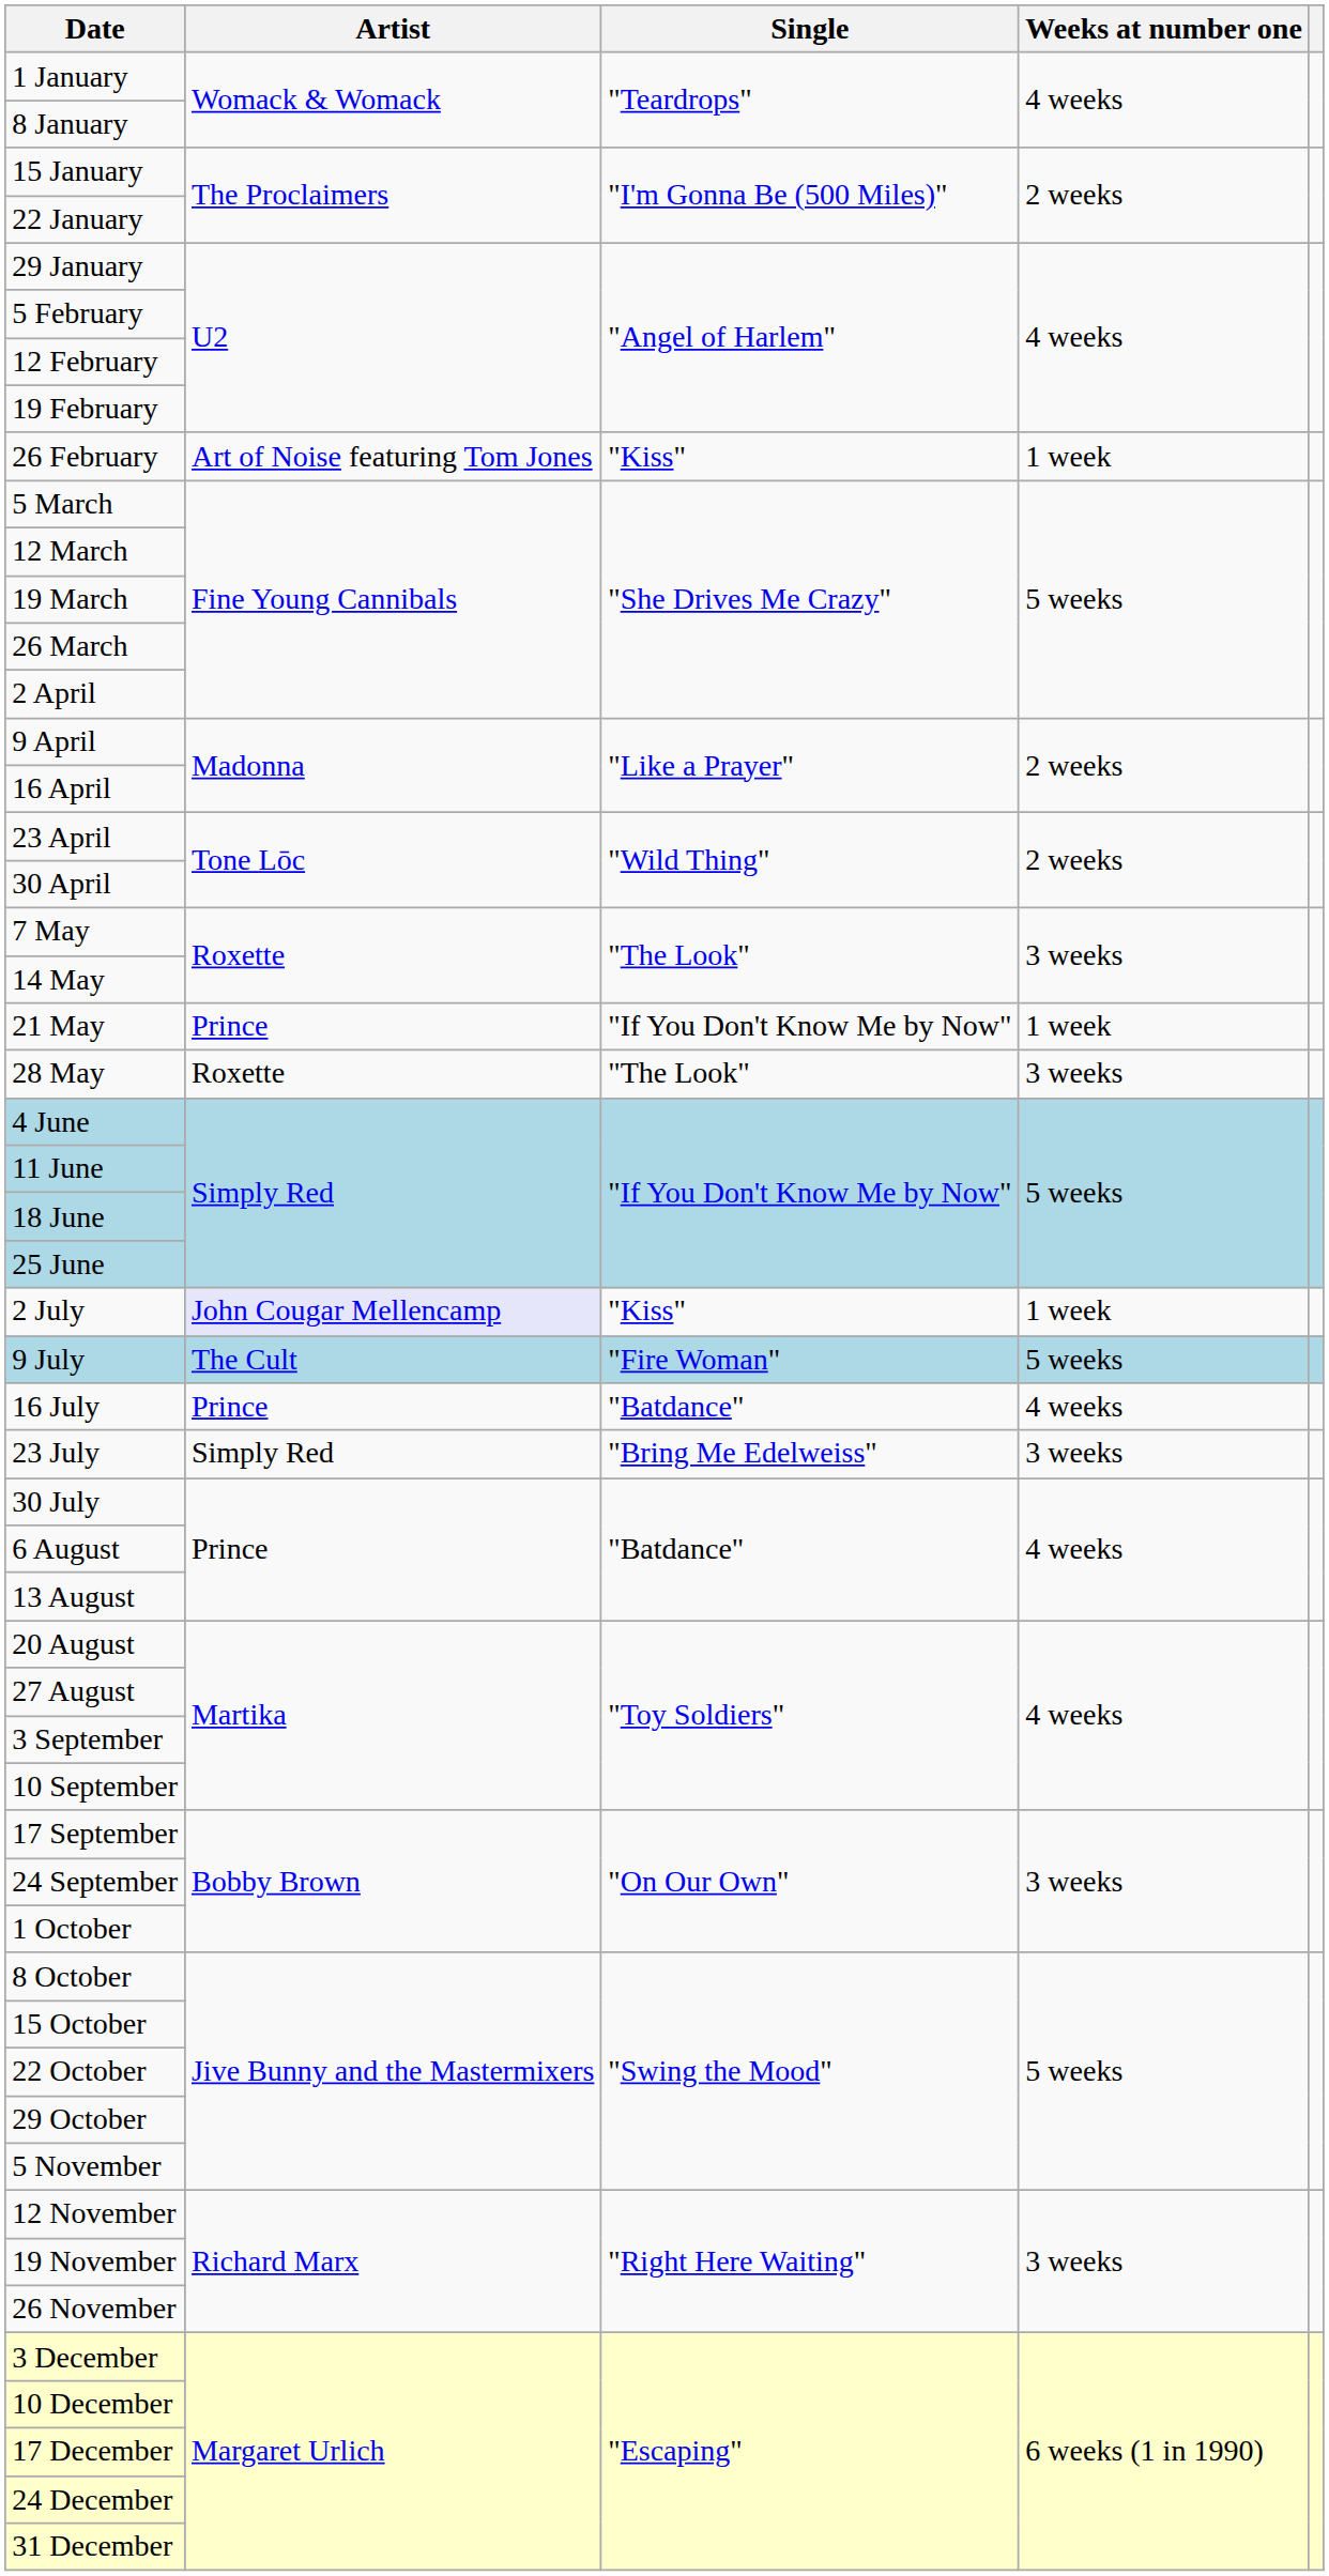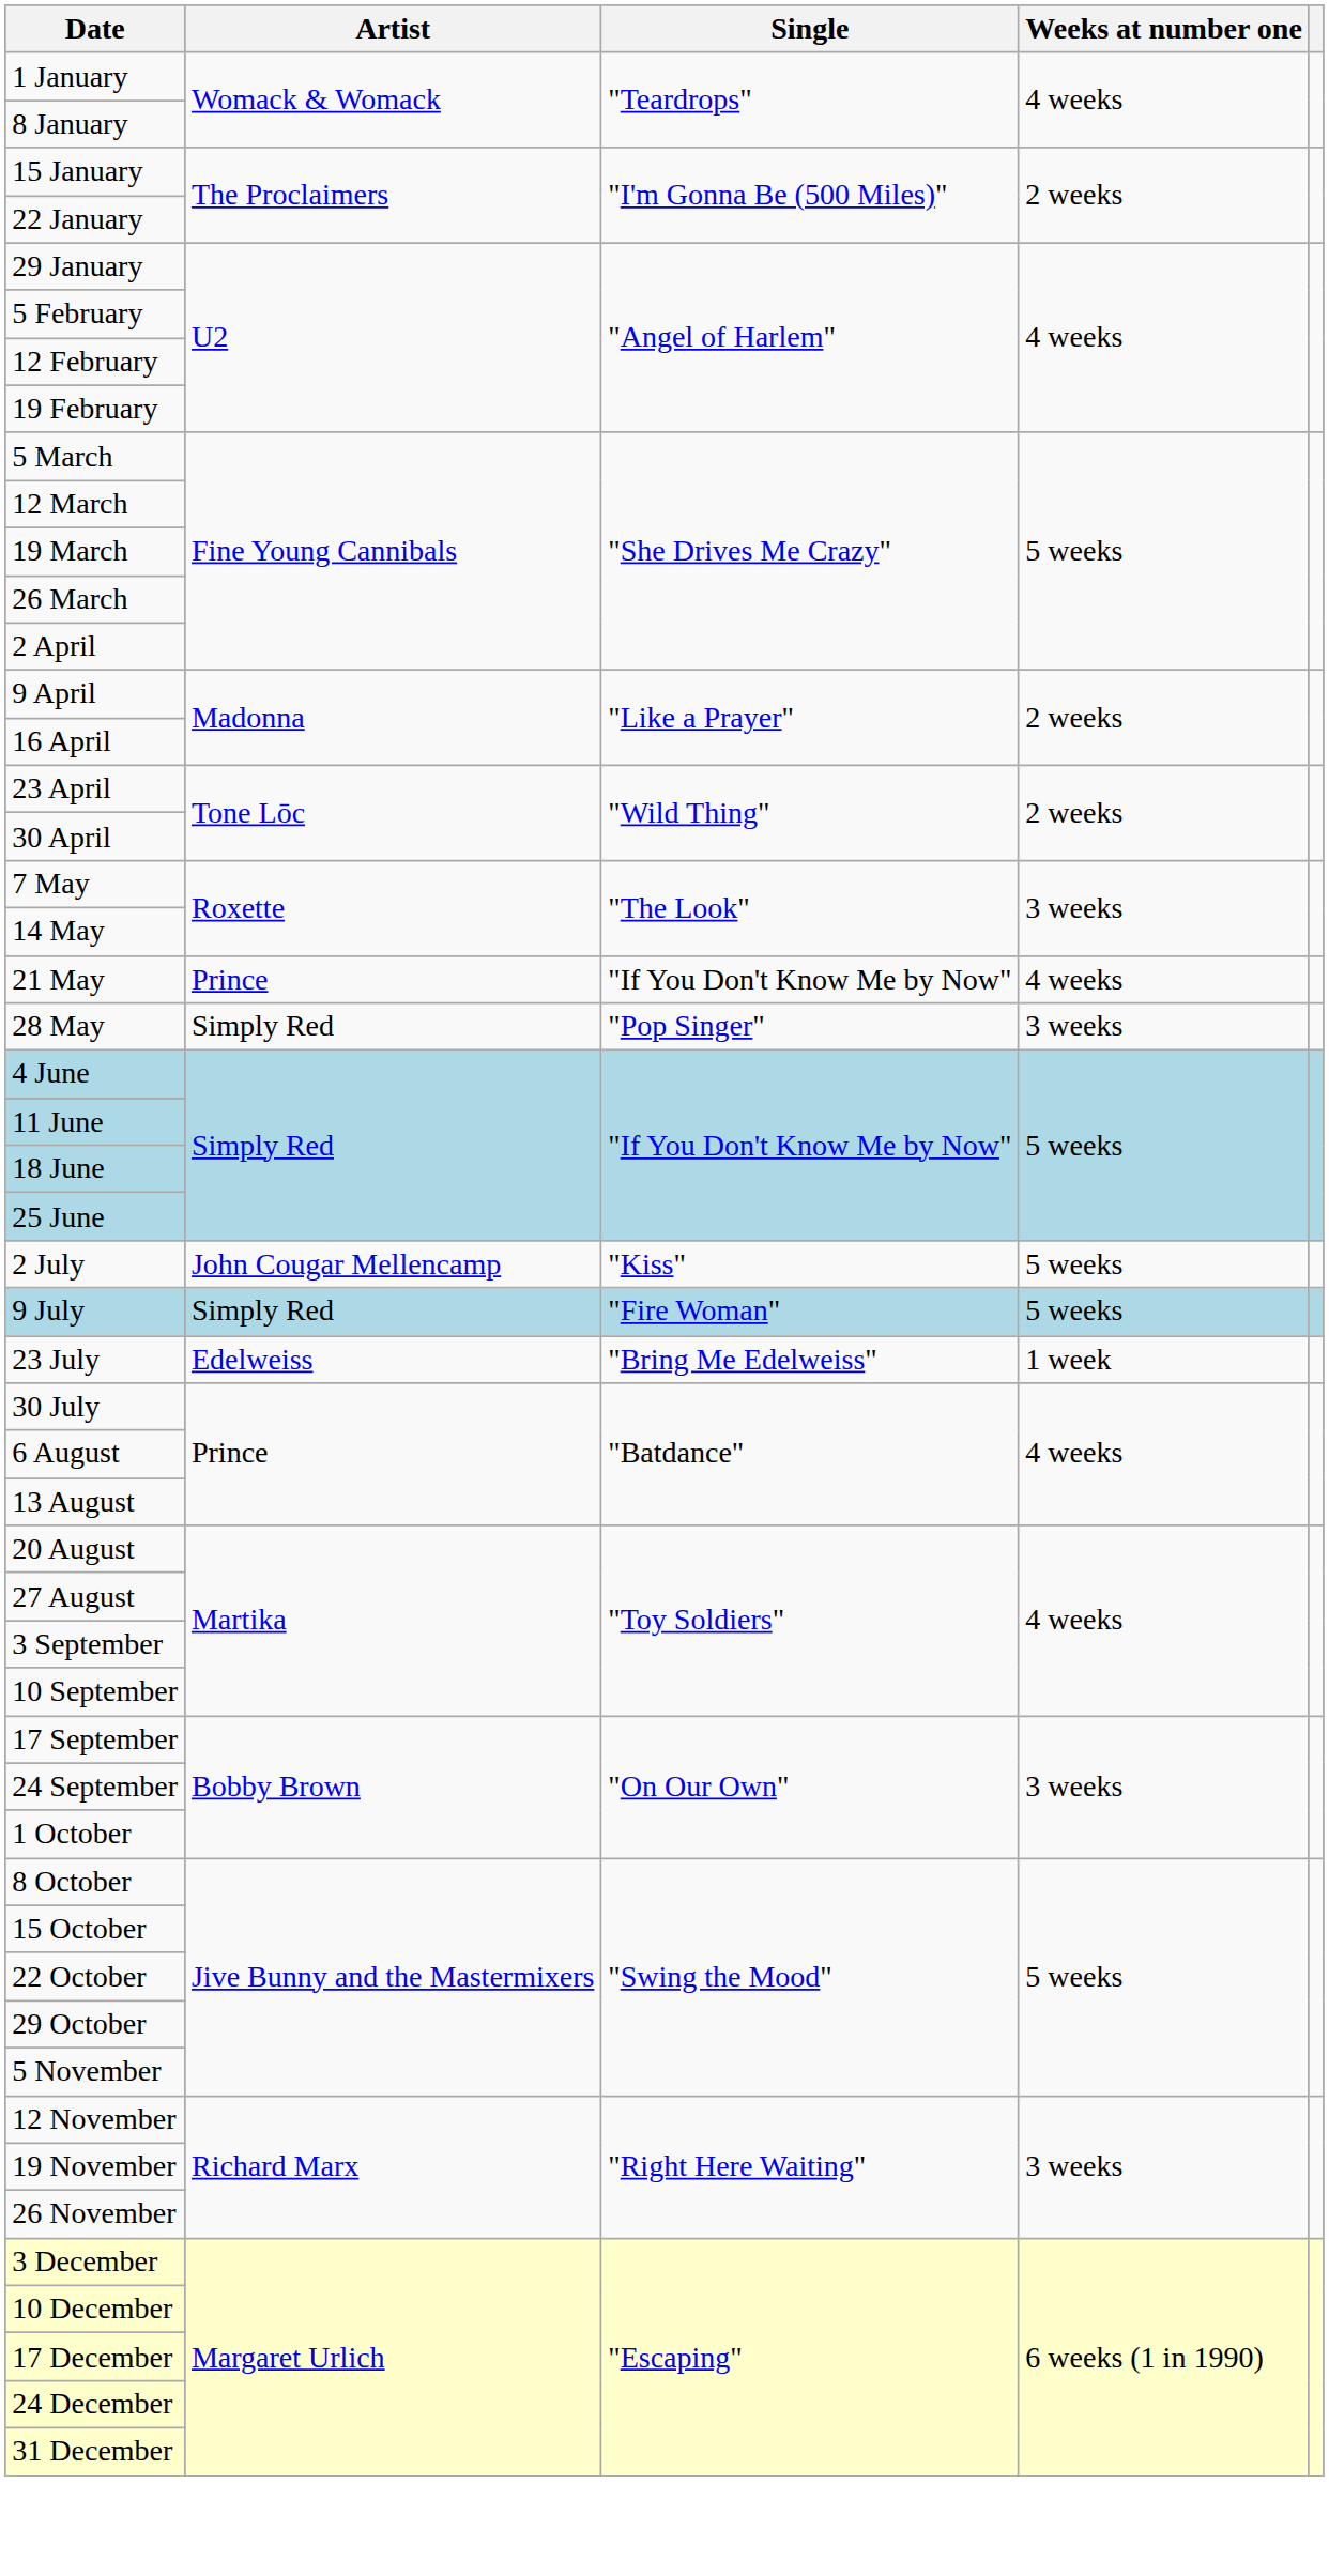- row: 26 February | Art of Noise featuring Tom Jones | "Kiss" | 1 week
21 May | Weeks at number one: 1 week -> 4 weeks
28 May | Artist: Roxette -> Simply Red
28 May | Single: "The Look" -> "Pop Singer"
2 July | Artist: lavender background -> no background
2 July | Weeks at number one: 1 week -> 5 weeks
9 July | Artist: The Cult -> Simply Red
- row: 16 July | Prince | "Batdance" | 4 weeks
23 July | Artist: Simply Red -> Edelweiss
23 July | Weeks at number one: 3 weeks -> 1 week
